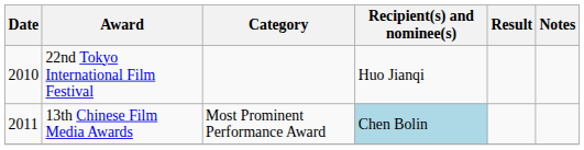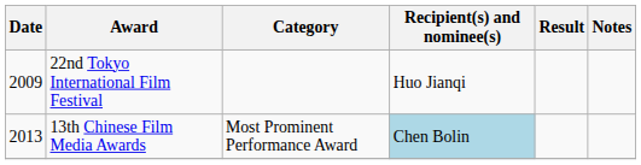22nd Tokyo International Film Festival | Date: 2010 -> 2009
13th Chinese Film Media Awards | Date: 2011 -> 2013
